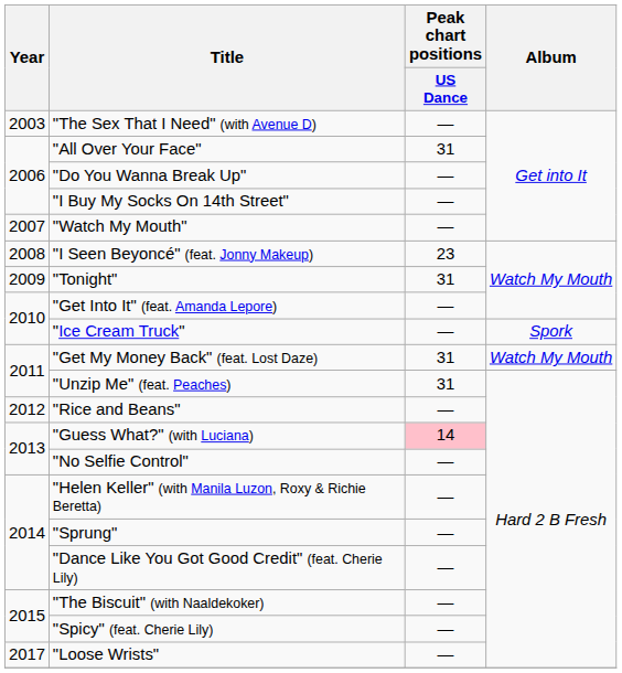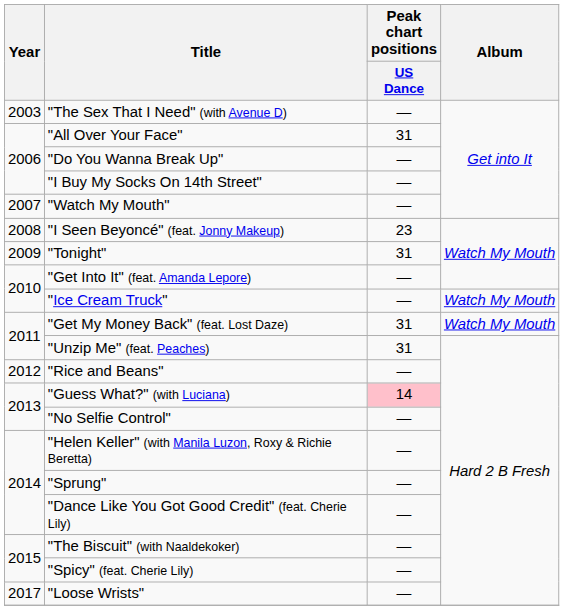"Ice Cream Truck" | Album: Spork -> Watch My Mouth
